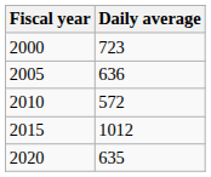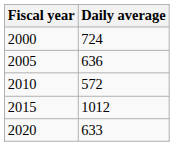2000 | Daily average: 723 -> 724
2020 | Daily average: 635 -> 633
